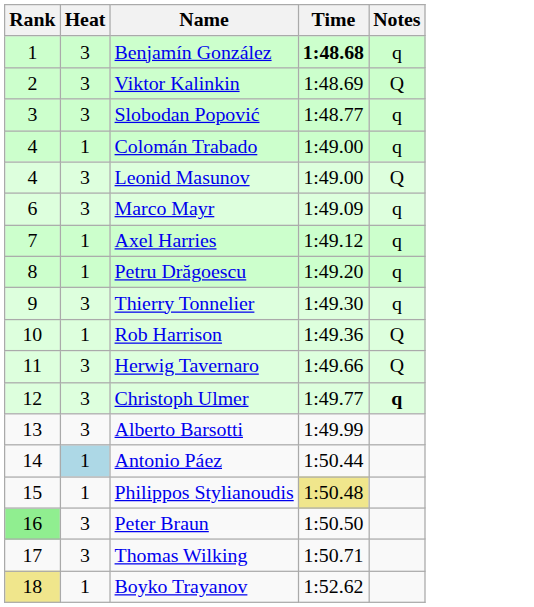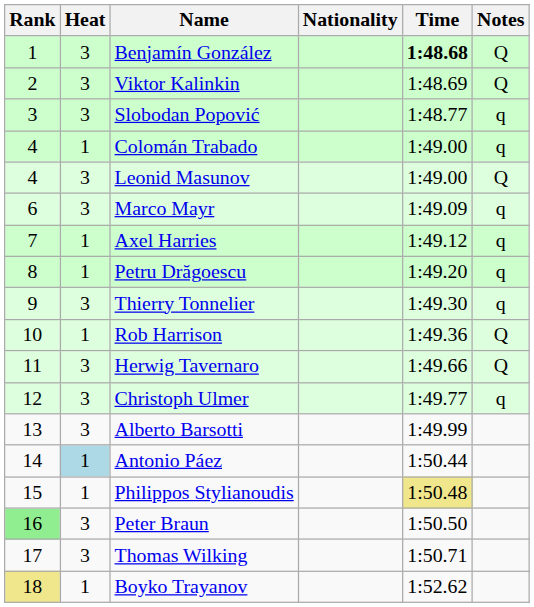+ column: Nationality
Benjamín González | Notes: q -> Q
Christoph Ulmer | Notes: bold -> normal
